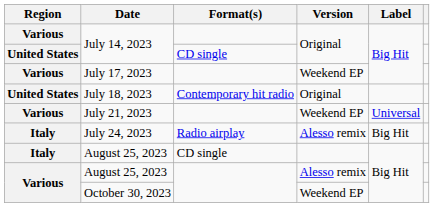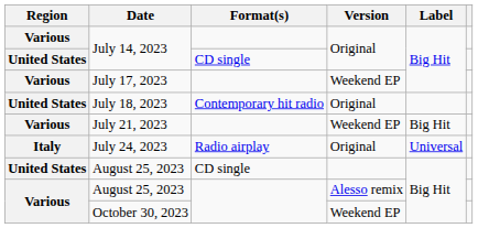July 21, 2023 | Label: Universal -> Big Hit
July 24, 2023 | Version: Alesso remix -> Original
July 24, 2023 | Label: Big Hit -> Universal
August 25, 2023 / CD single | Region: Italy -> United States
